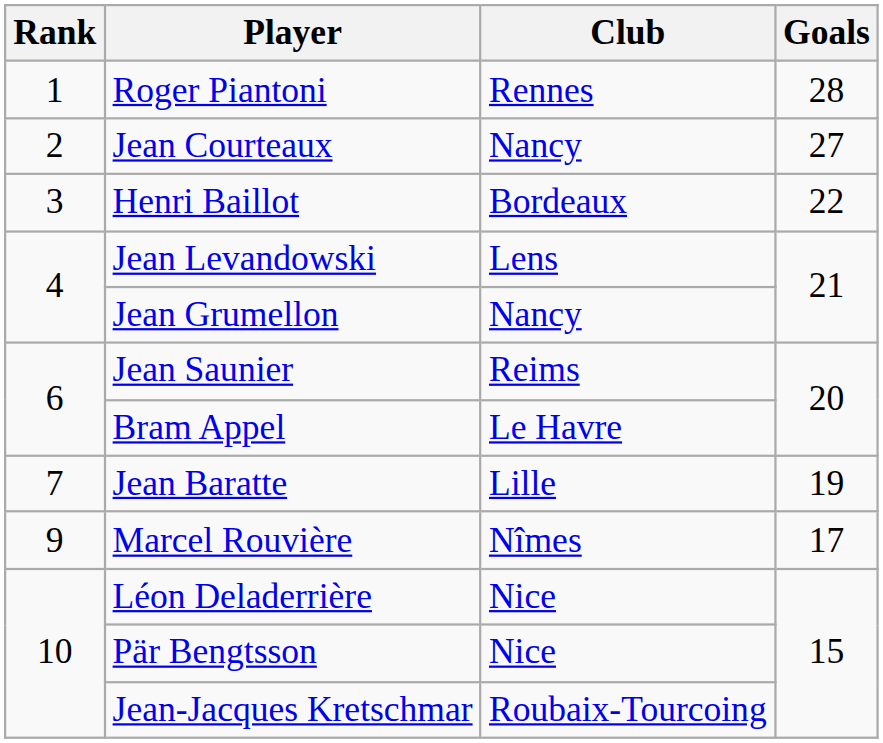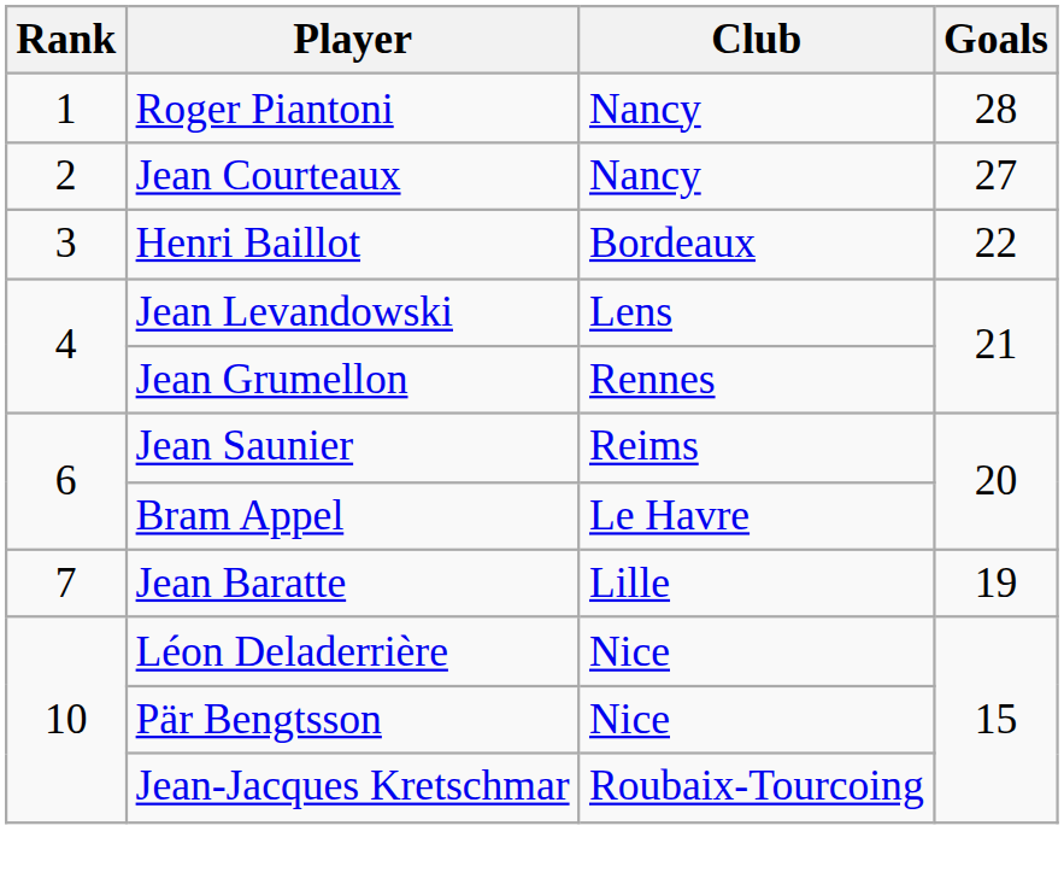Roger Piantoni | Club: Rennes -> Nancy
Jean Grumellon | Club: Nancy -> Rennes
- row: 9 | Marcel Rouvière | Nîmes | 17
